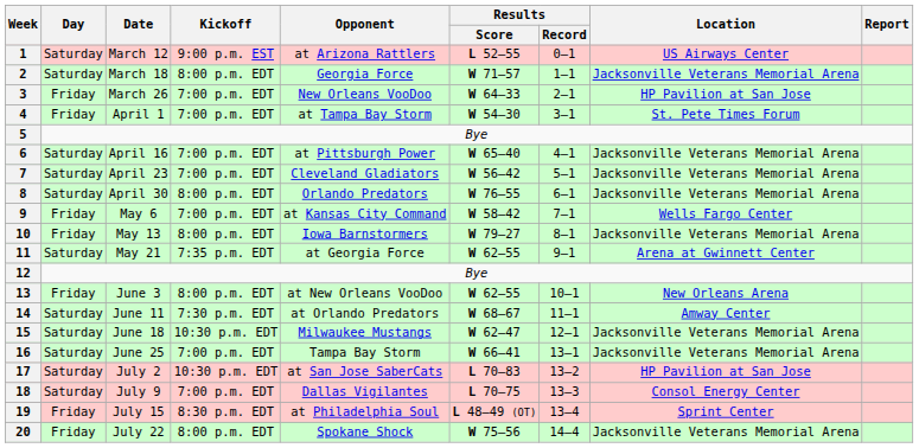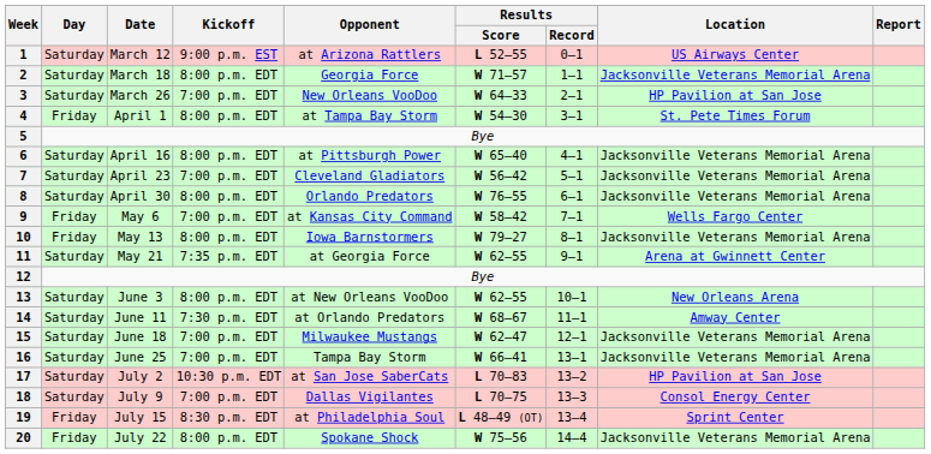3 | Day: Friday -> Saturday
4 | Kickoff: 7:00 p.m. EDT -> 8:00 p.m. EDT
6 | Kickoff: 7:00 p.m. EDT -> 8:00 p.m. EDT
13 | Day: Friday -> Saturday
15 | Kickoff: 10:30 p.m. EDT -> 7:00 p.m. EDT
